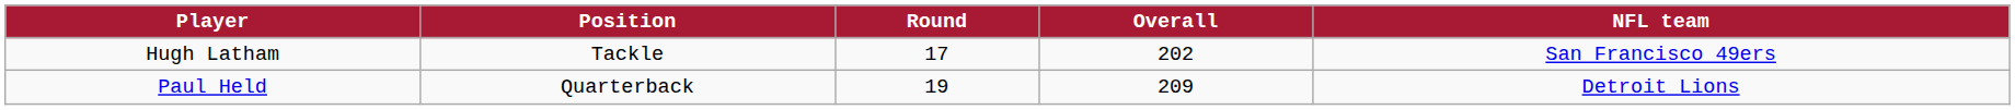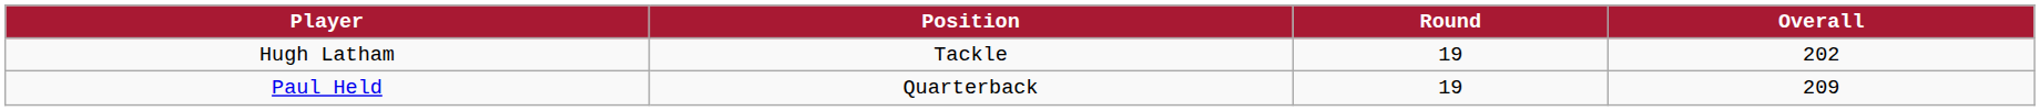- column: NFL team | San Francisco 49ers | Detroit Lions
Hugh Latham | Round: 17 -> 19
